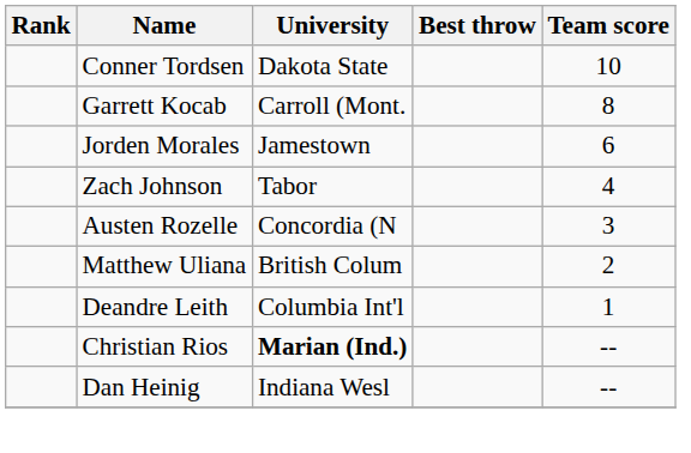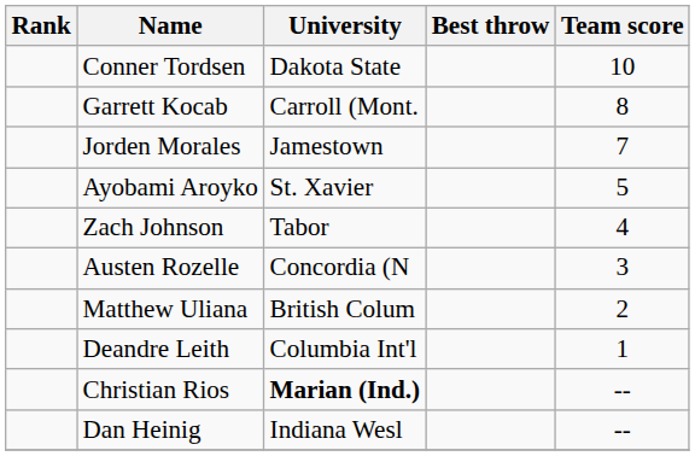Jorden Morales | Team score: 6 -> 7
+ row: Ayobami Aroyko | St. Xavier | 5
